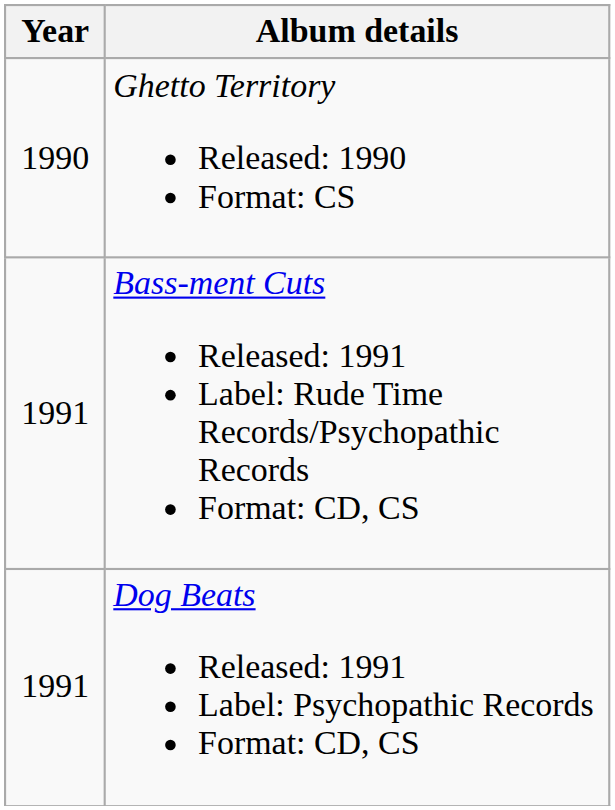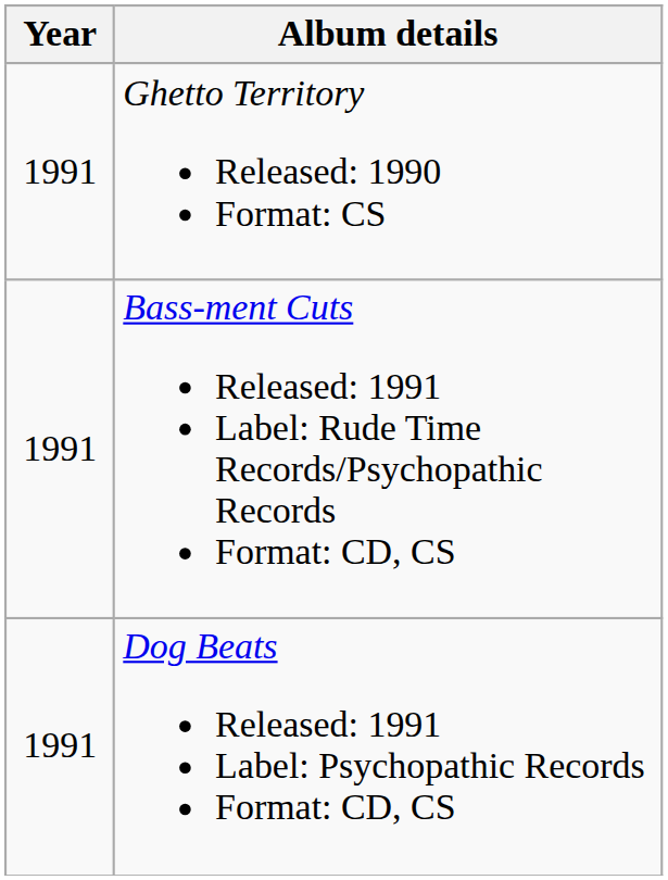Ghetto Territory Released: 1990 Format: CS | Year: 1990 -> 1991
